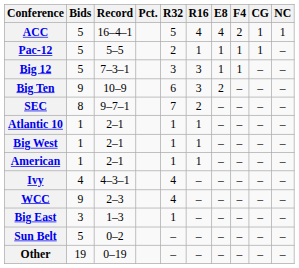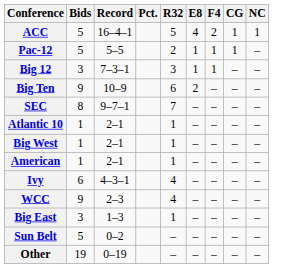- column: R16 | 4 | 1 | 3 | 3 | 2 | 1 | 1 | 1 | – | – | – | – | –
Big 12 | Bids: 5 -> 3
Ivy | Bids: 4 -> 6
